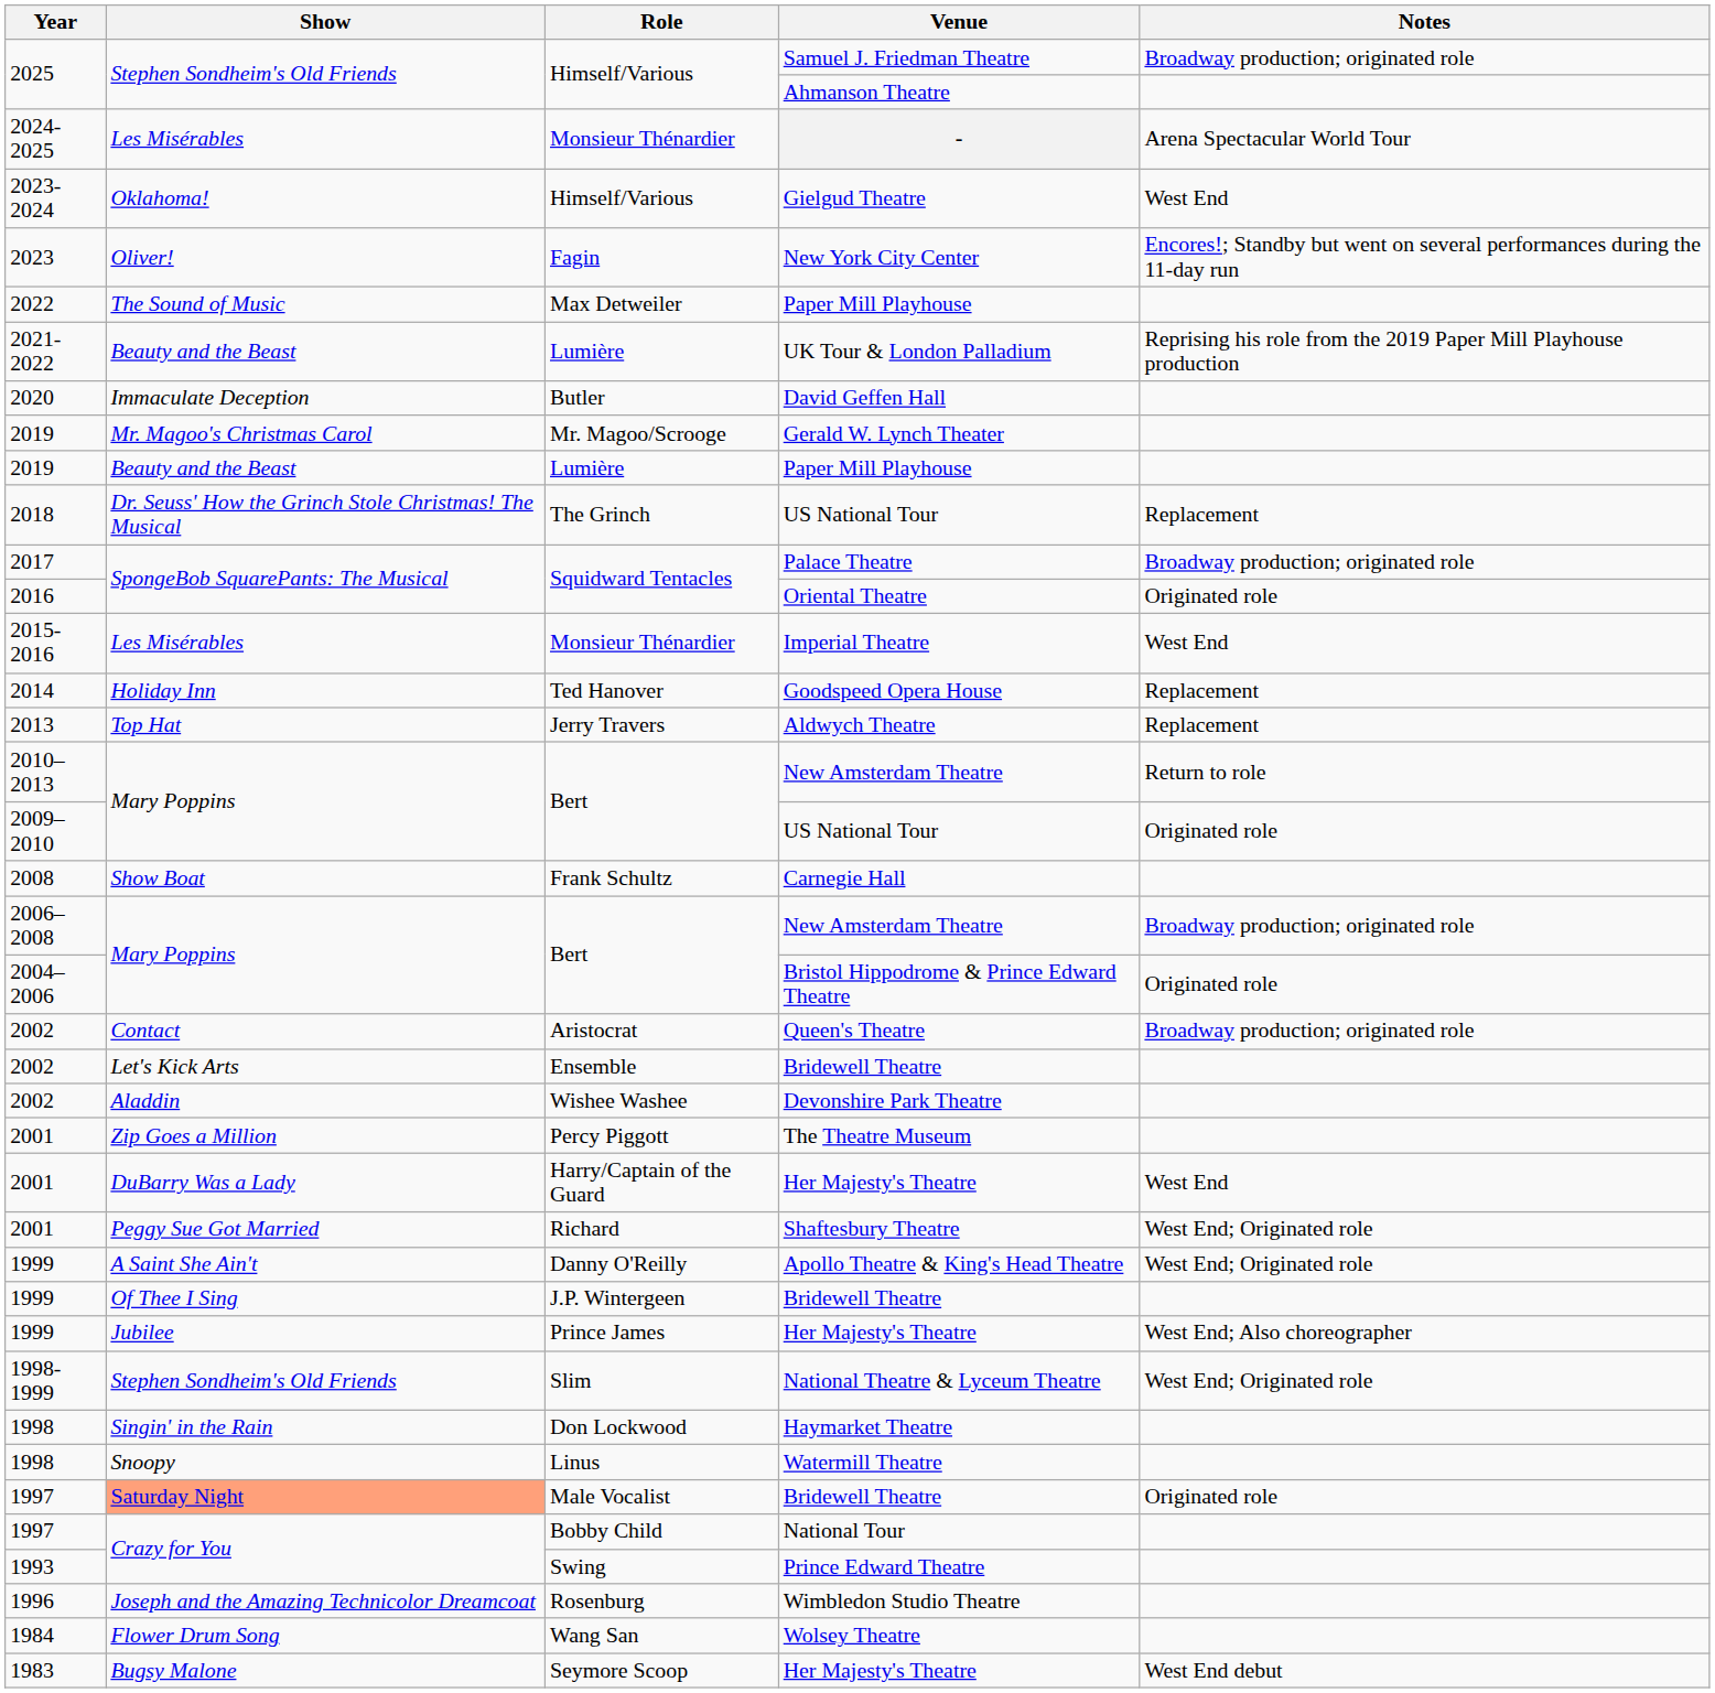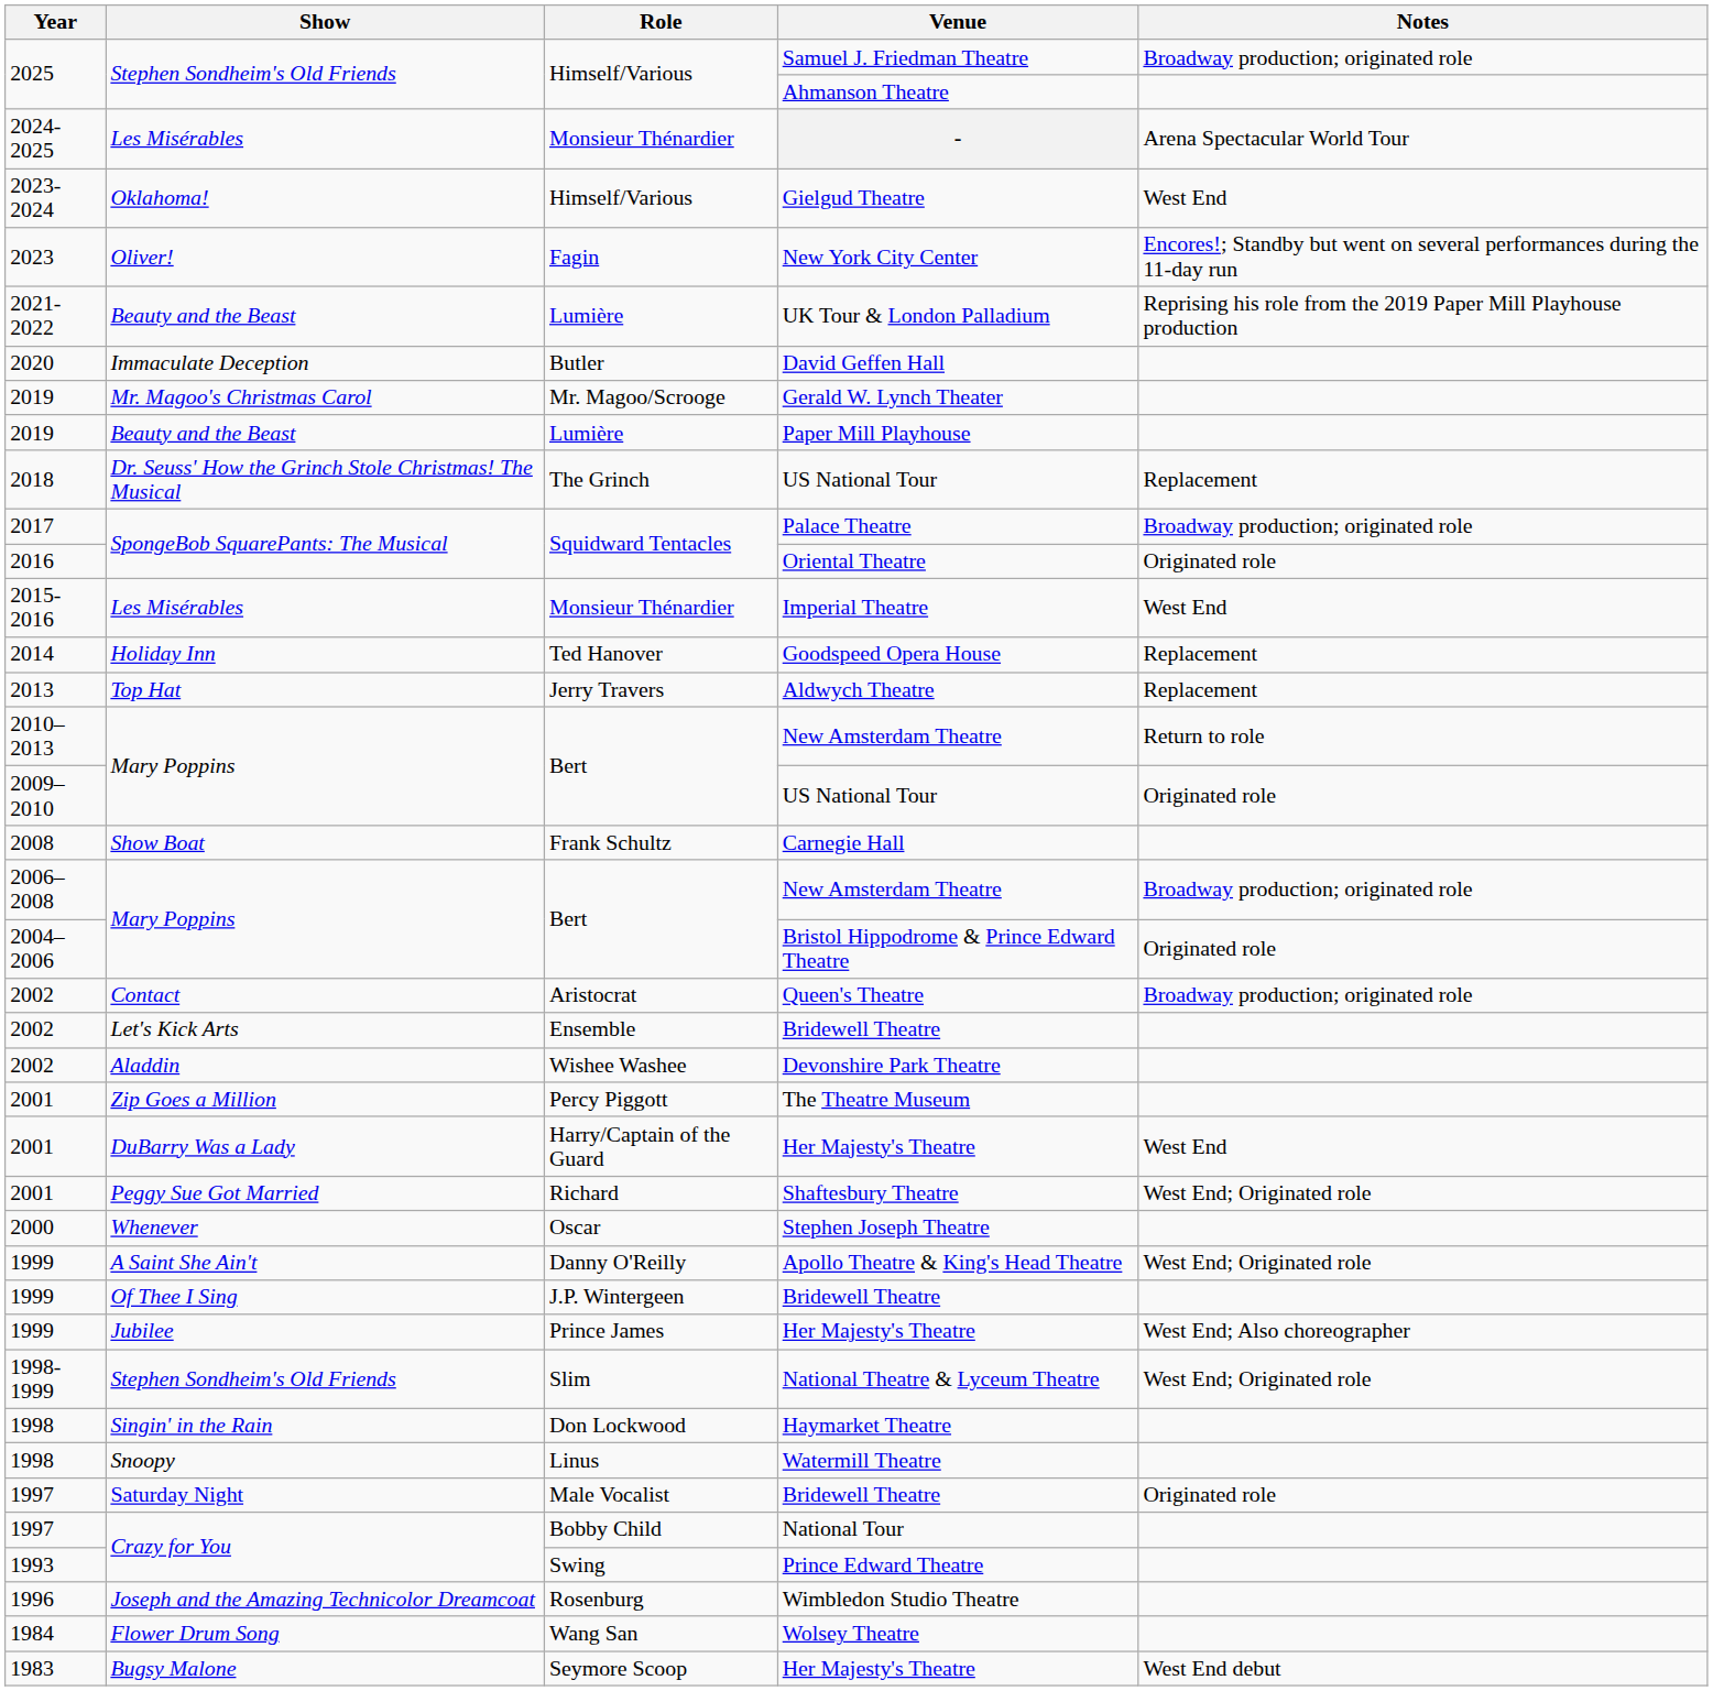- row: 2022 | The Sound of Music | Max Detweiler | Paper Mill Playhouse
+ row: 2000 | Whenever | Oscar | Stephen Joseph Theatre
1997 / Bridewell Theatre | Show: lightsalmon background -> no background
